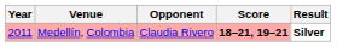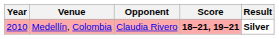Medellín, Colombia | Year: 2011 -> 2010
